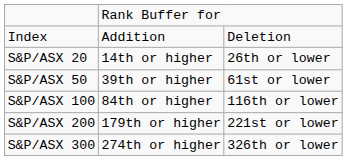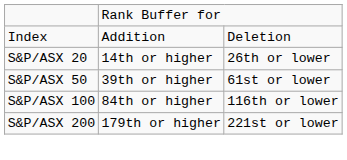- row: S&P/ASX 300 | 274th or higher | 326th or lower
